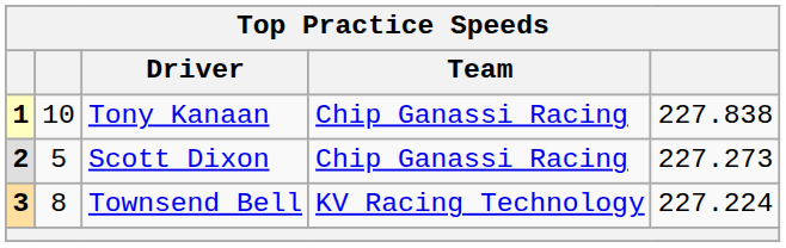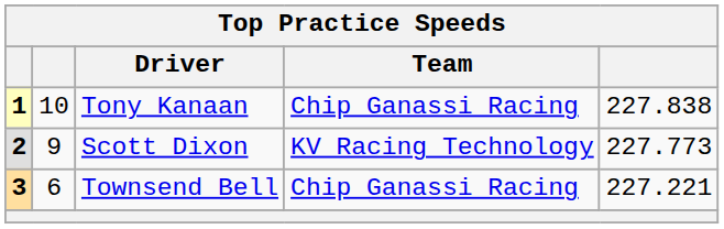Scott Dixon | column 2: 5 -> 9
Scott Dixon | Team: Chip Ganassi Racing -> KV Racing Technology
Scott Dixon | column 5: 227.273 -> 227.773
Townsend Bell | column 2: 8 -> 6
Townsend Bell | Team: KV Racing Technology -> Chip Ganassi Racing
Townsend Bell | column 5: 227.224 -> 227.221
